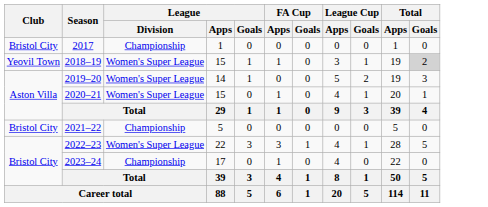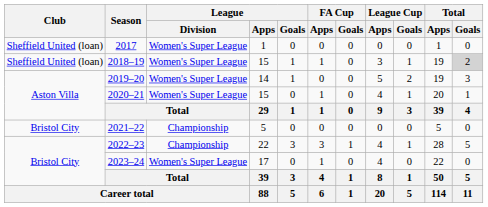2017 | Club: Bristol City -> Sheffield United (loan)
2017 | League / Division: Championship -> Women's Super League
2018–19 | Club: Yeovil Town -> Sheffield United (loan)
2022–23 | League / Division: Women's Super League -> Championship
2023–24 | League / Division: Championship -> Women's Super League
